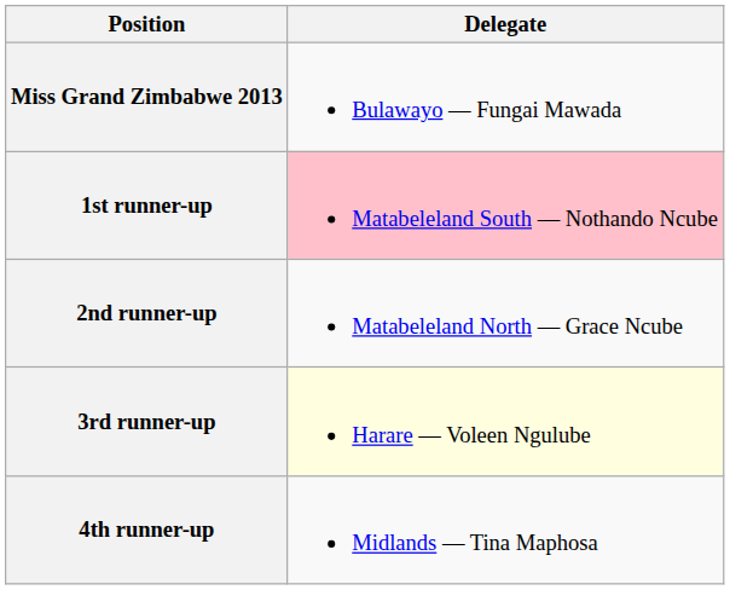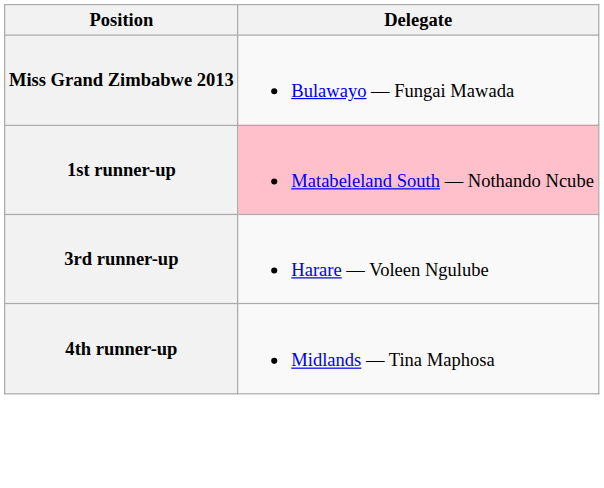- row: 2nd runner-up | Matabeleland North — Grace Ncube
3rd runner-up | Delegate: lightyellow background -> no background
